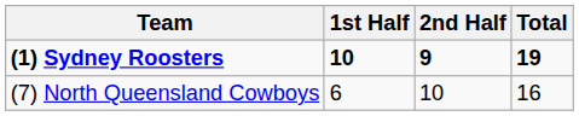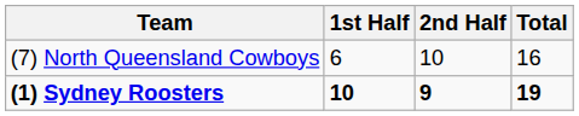rows swapped: (1) Sydney Roosters <-> (7) North Queensland Cowboys
